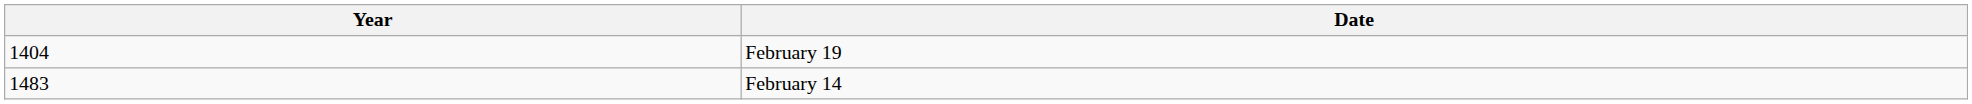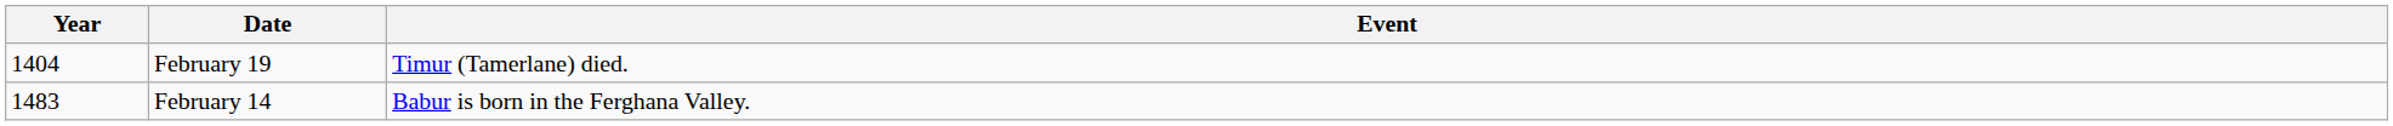+ column: Event | Timur (Tamerlane) died. | Babur is born in the Ferghana Valley.
